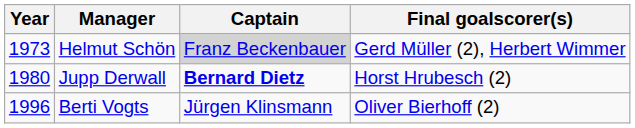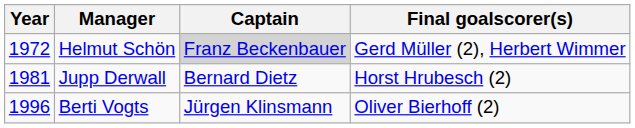Helmut Schön | Year: 1973 -> 1972
Jupp Derwall | Year: 1980 -> 1981
Jupp Derwall | Captain: bold -> normal
